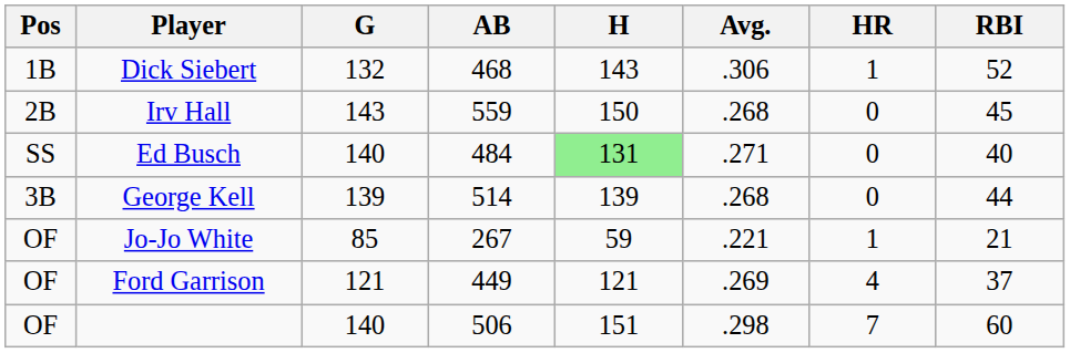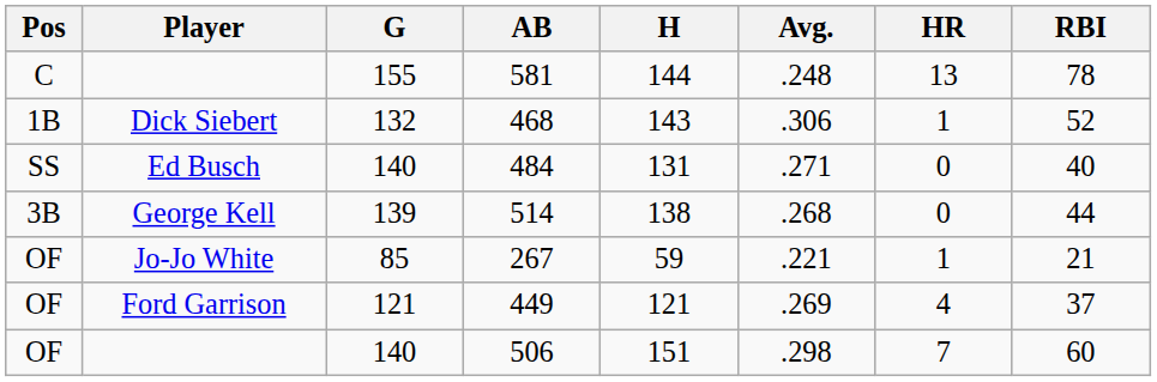+ row: C | 155 | 581 | 144 | .248 | 13 | 78
- row: 2B | Irv Hall | 143 | 559 | 150 | .268 | 0 | 45
484 | H: lightgreen background -> no background
514 | H: 139 -> 138
